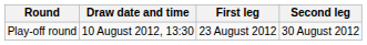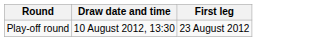- column: Second leg | 30 August 2012
